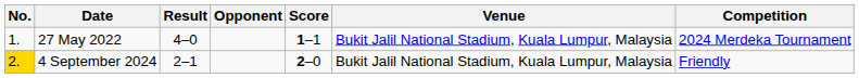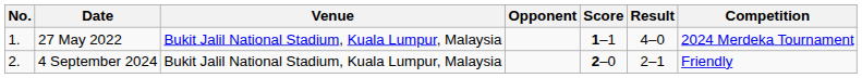columns swapped: Venue <-> Result
4 September 2024 | No.: gold background -> no background
